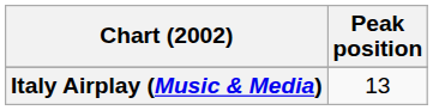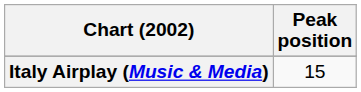Italy Airplay (Music & Media) | Peak position: 13 -> 15
